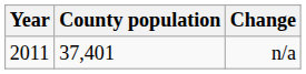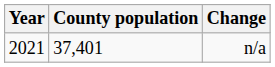n/a | Year: 2011 -> 2021
